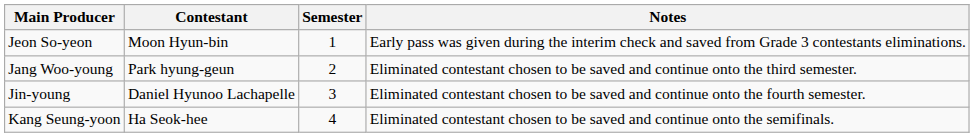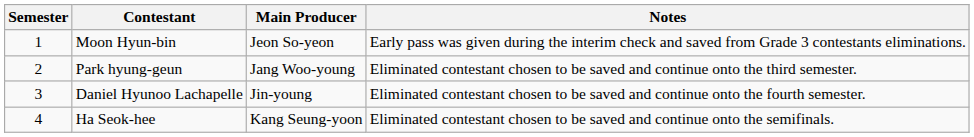columns swapped: Semester <-> Main Producer
